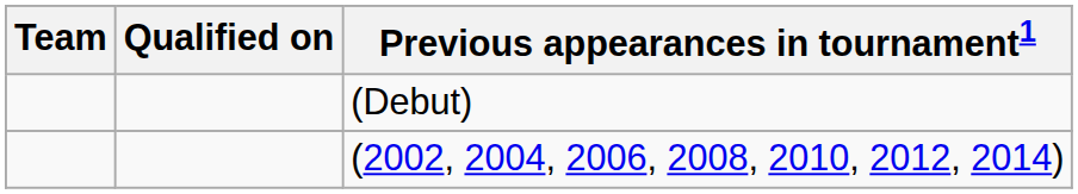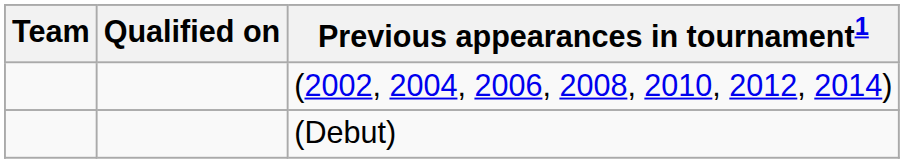rows swapped: (2002, 2004, 2006, 2008, 2010, 2012, 2014) <-> (Debut)
